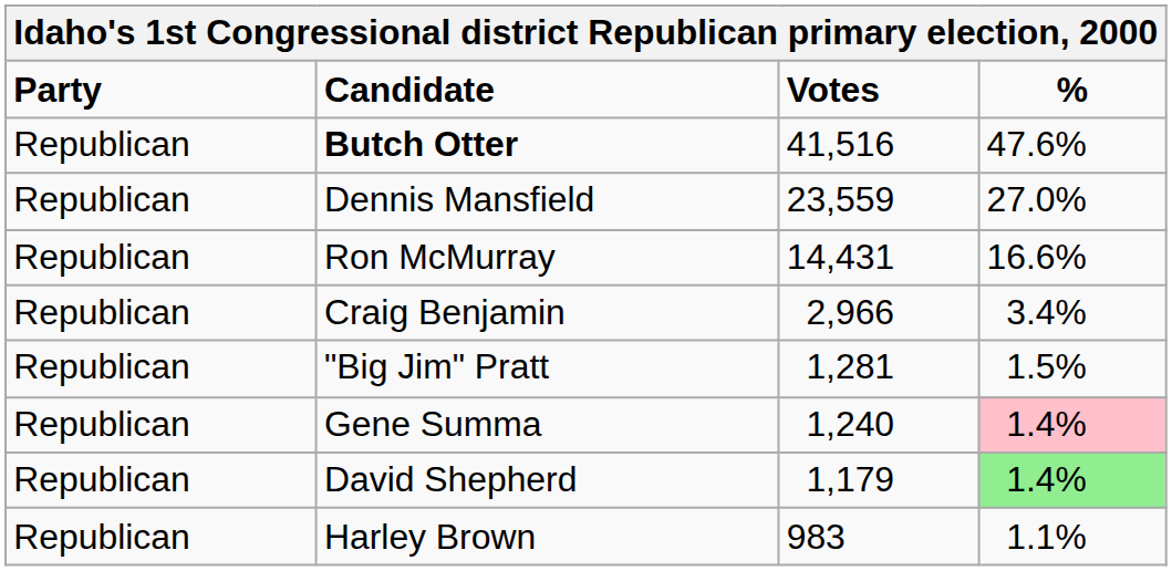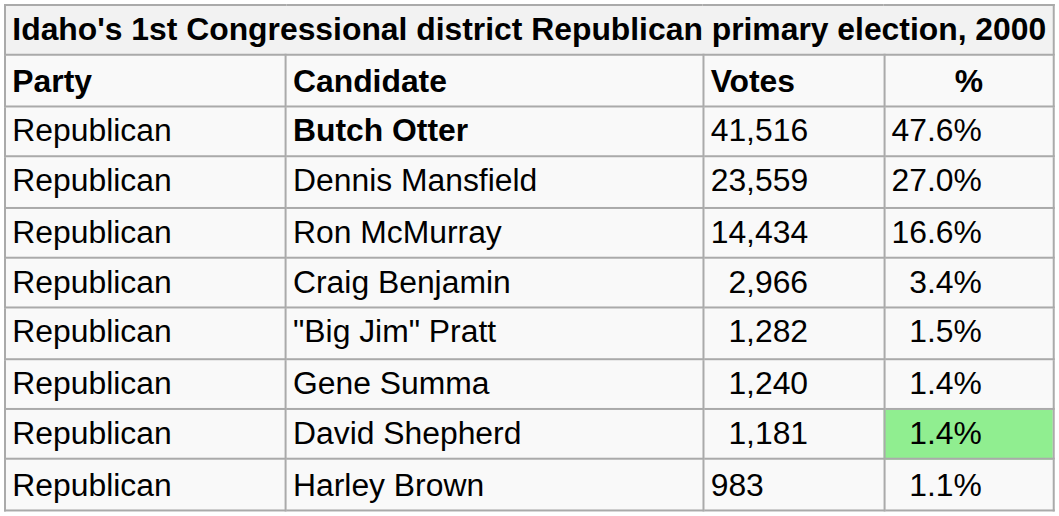Ron McMurray | Votes: 14,431 -> 14,434
"Big Jim" Pratt | Votes: 1,281 -> 1,282
Gene Summa | %: pink background -> no background
David Shepherd | Votes: 1,179 -> 1,181
